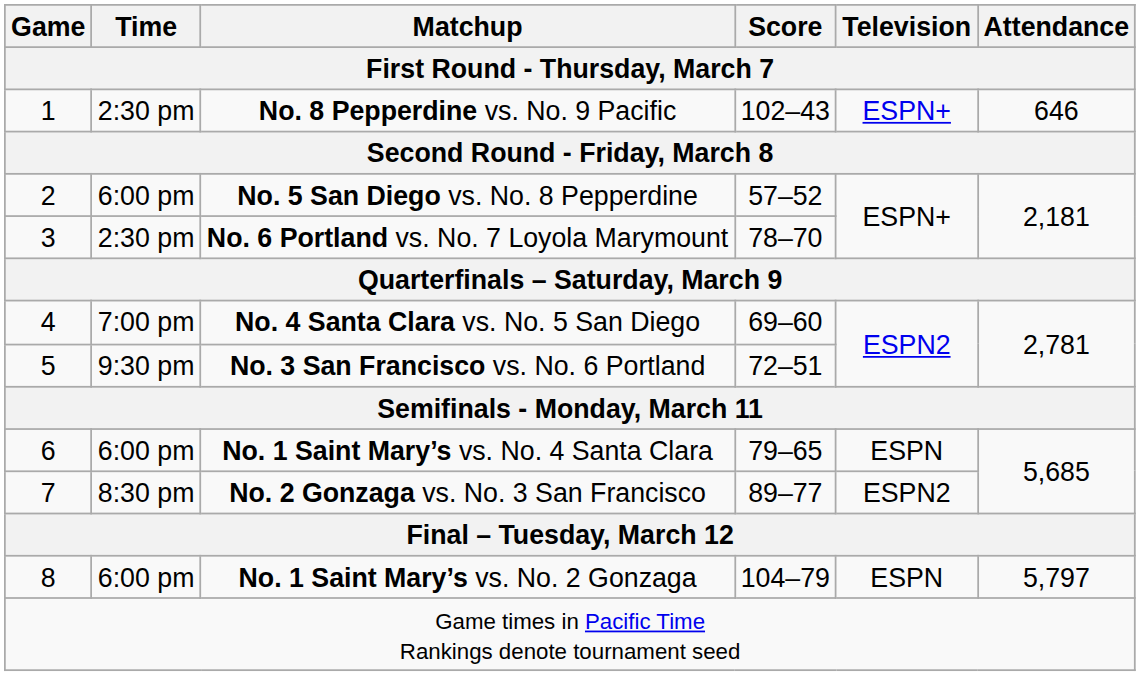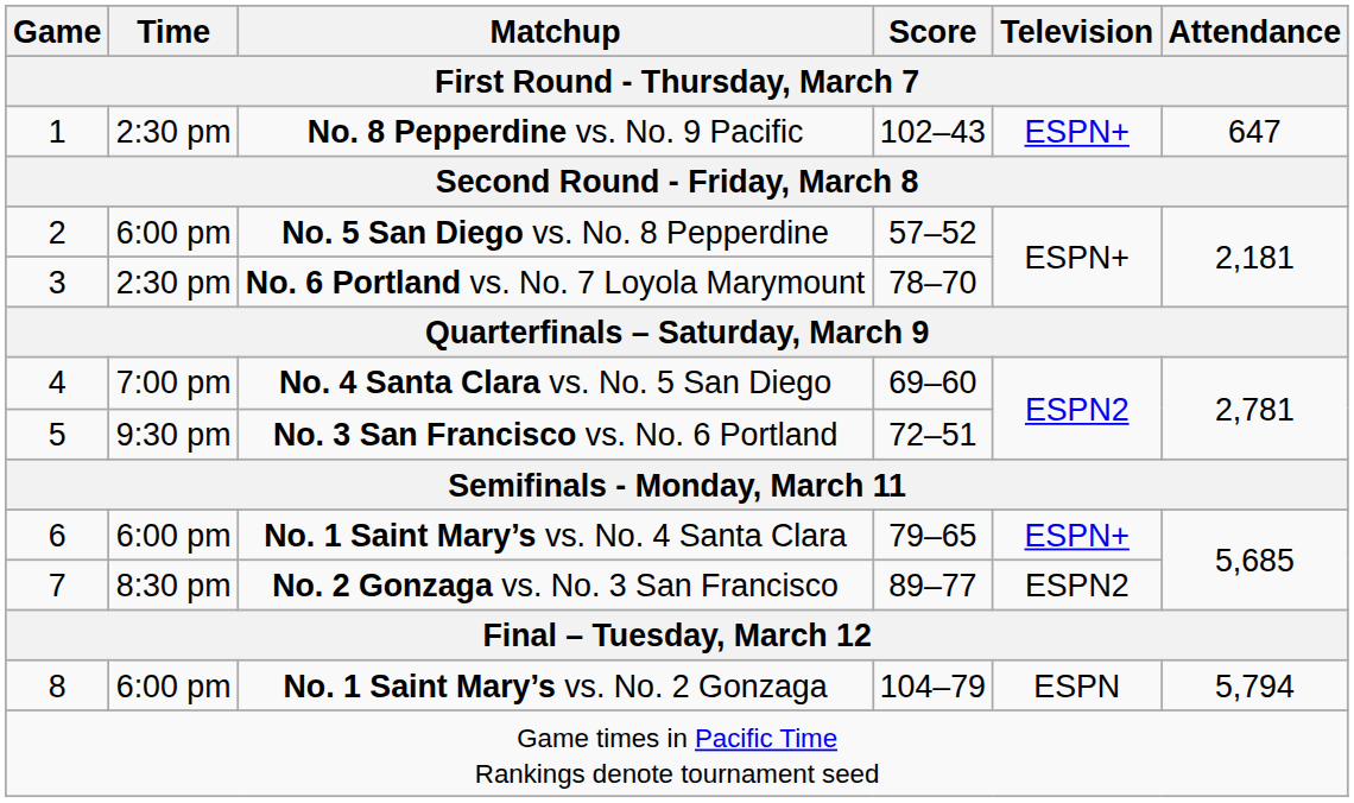No. 8 Pepperdine vs. No. 9 Pacific | Attendance: 646 -> 647
No. 1 Saint Mary’s vs. No. 4 Santa Clara | Television: ESPN -> ESPN+
No. 1 Saint Mary’s vs. No. 2 Gonzaga | Attendance: 5,797 -> 5,794
